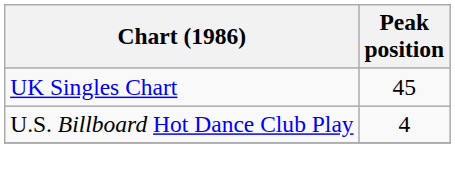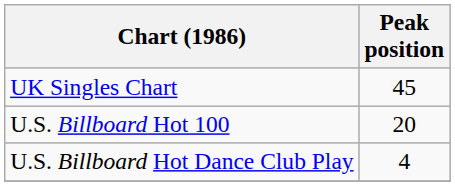+ row: U.S. Billboard Hot 100 | 20
